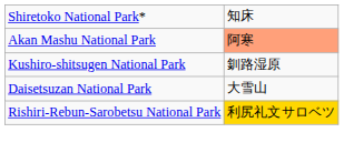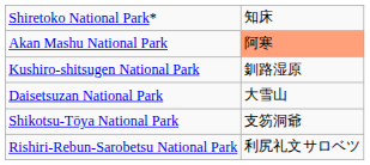+ row: Shikotsu-Tōya National Park | 支笏洞爺
Rishiri-Rebun-Sarobetsu National Park | column 2: gold background -> no background
